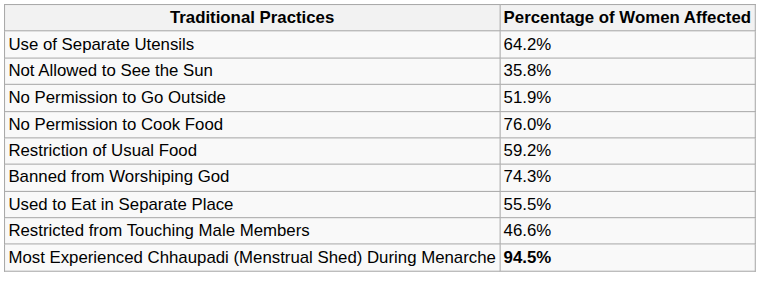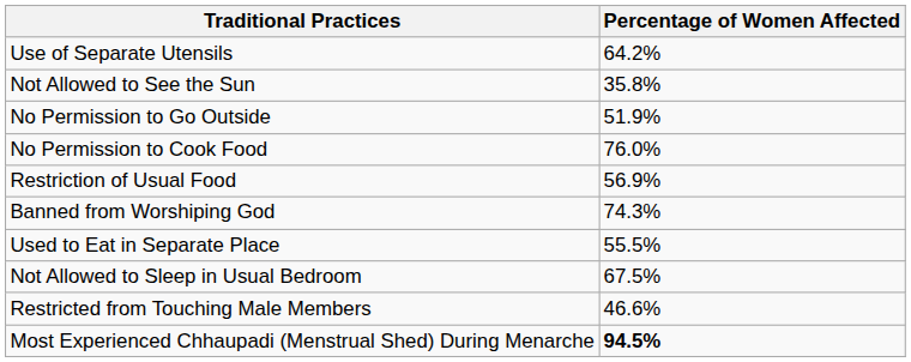Restriction of Usual Food | Percentage of Women Affected: 59.2% -> 56.9%
+ row: Not Allowed to Sleep in Usual Bedroom | 67.5%
